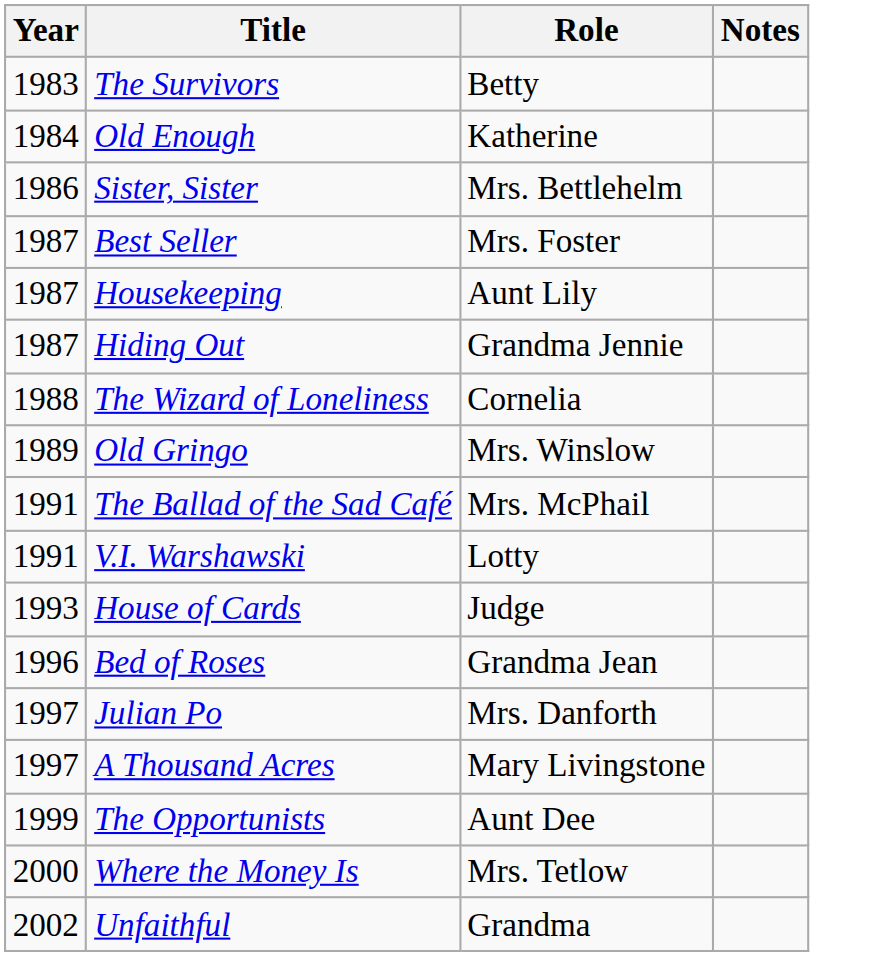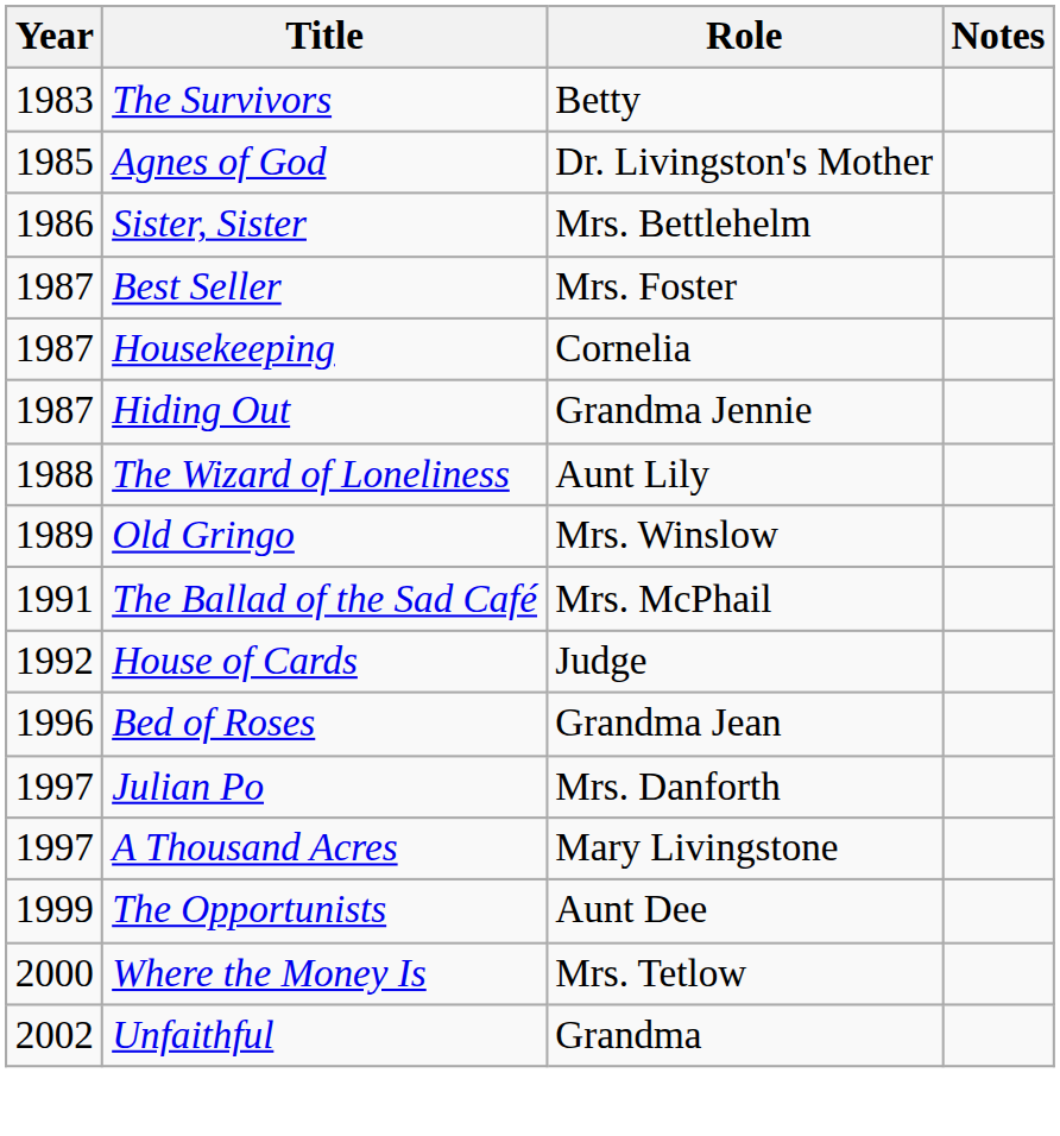- row: 1984 | Old Enough | Katherine
+ row: 1985 | Agnes of God | Dr. Livingston's Mother
Housekeeping | Role: Aunt Lily -> Cornelia
The Wizard of Loneliness | Role: Cornelia -> Aunt Lily
- row: 1991 | V.I. Warshawski | Lotty
House of Cards | Year: 1993 -> 1992
